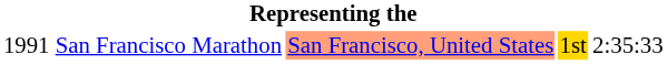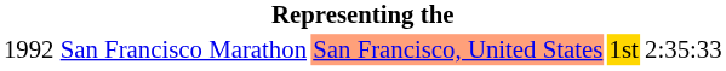San Francisco Marathon | column 1: 1991 -> 1992
